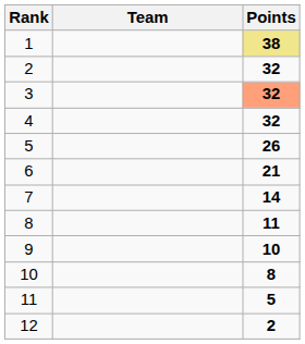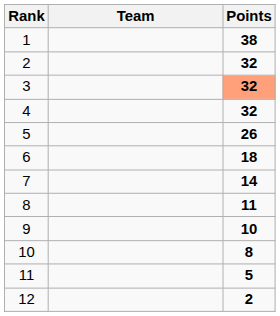1 | Points: khaki background -> no background
6 | Points: 21 -> 18
